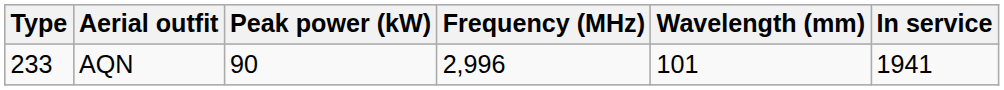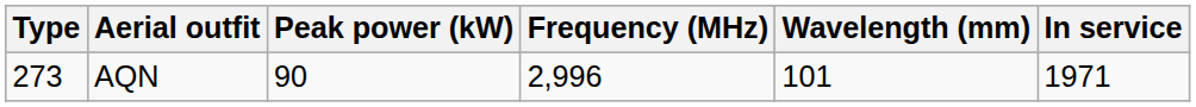AQN | Type: 233 -> 273
AQN | In service: 1941 -> 1971
